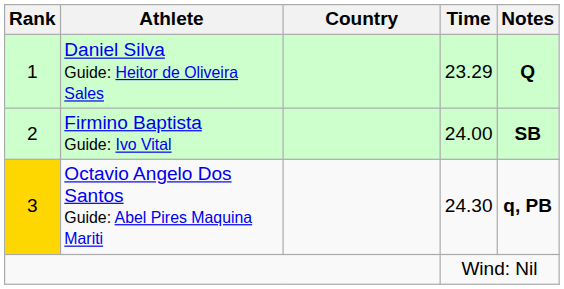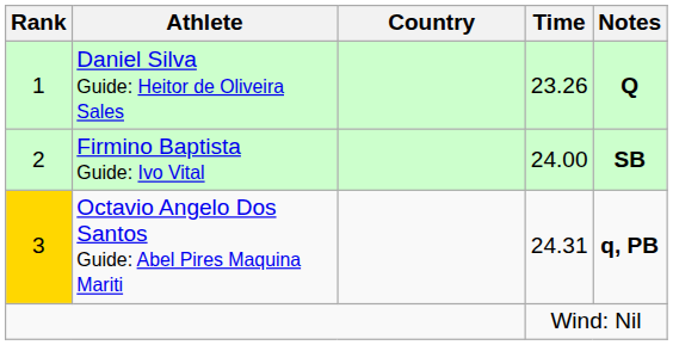Daniel Silva Guide: Heitor de Oliveira Sales | Time: 23.29 -> 23.26
Octavio Angelo Dos Santos Guide: Abel Pires Maquina Mariti | Time: 24.30 -> 24.31
